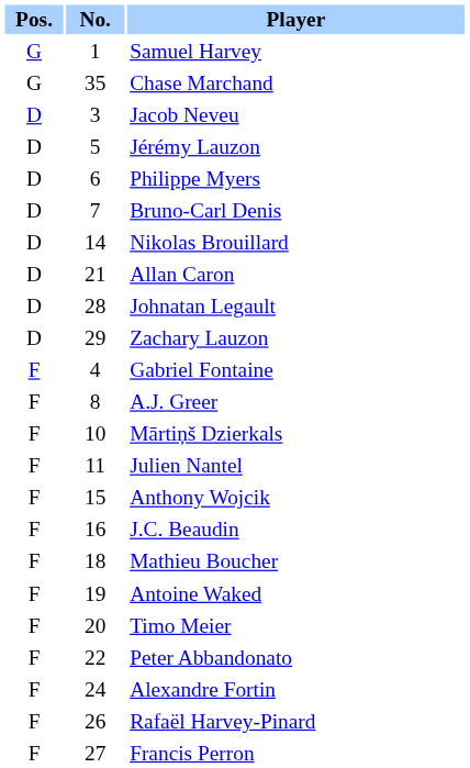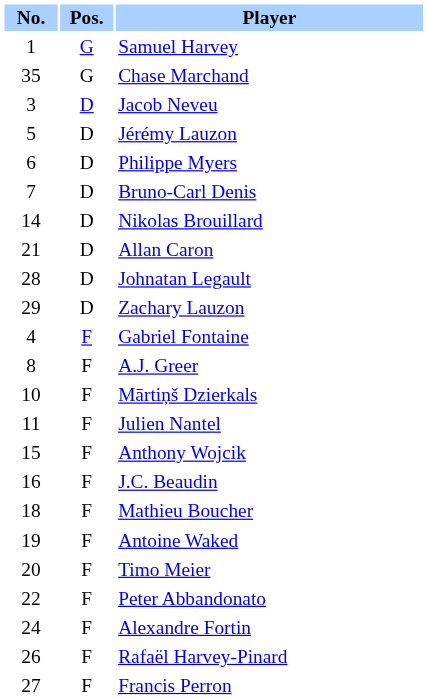columns swapped: Pos. <-> No.
